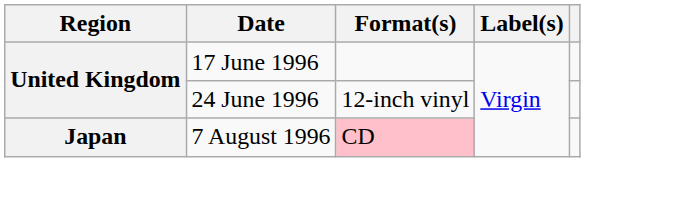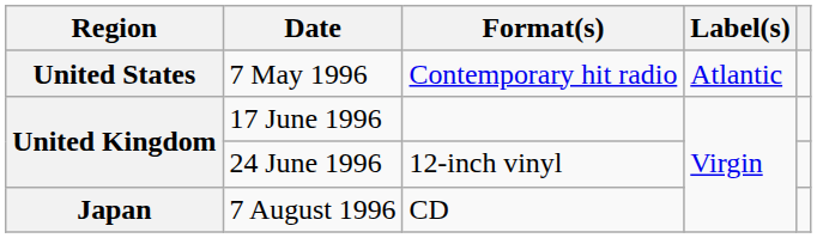+ row: United States | 7 May 1996 | Contemporary hit radio | Atlantic
7 August 1996 | Format(s): pink background -> no background
